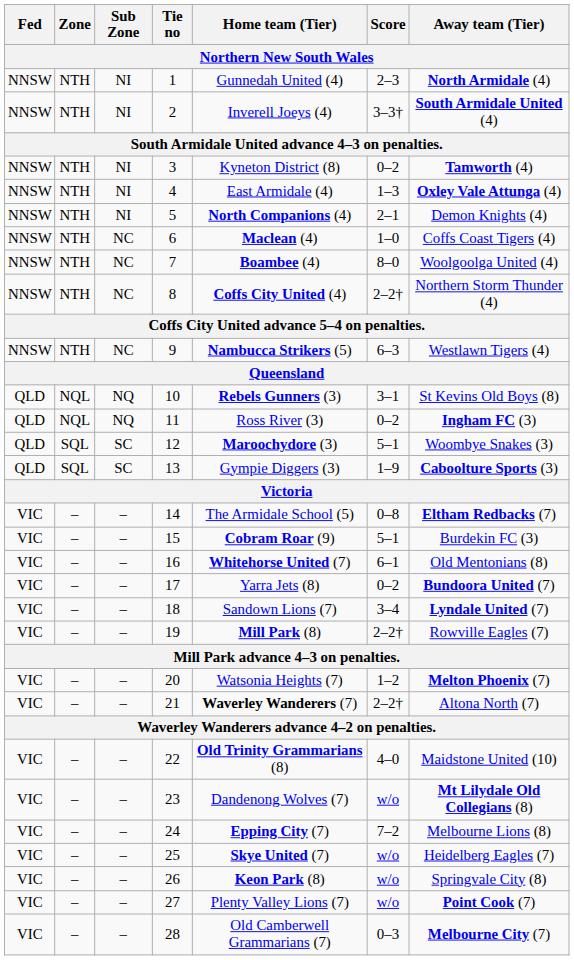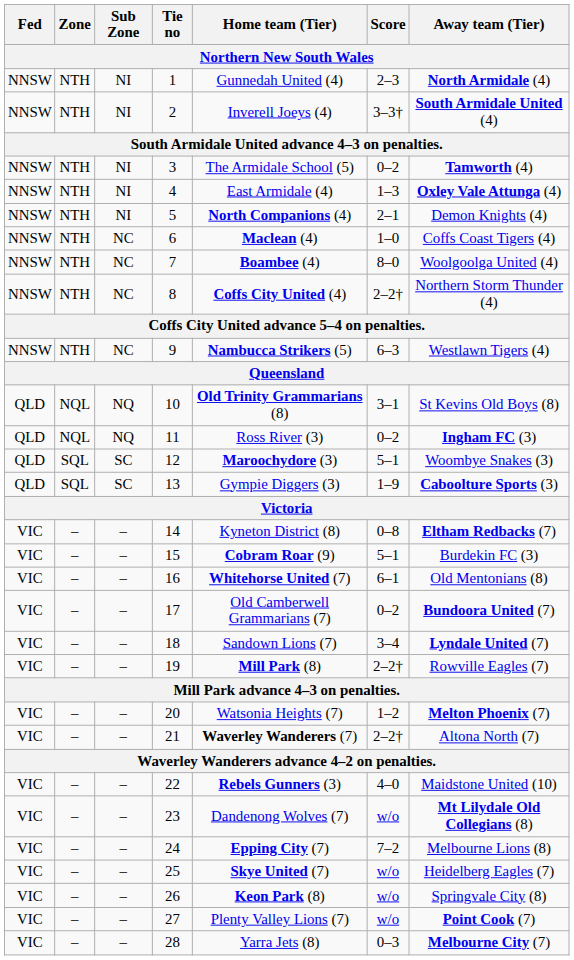3 | Home team (Tier): Kyneton District (8) -> The Armidale School (5)
10 | Home team (Tier): Rebels Gunners (3) -> Old Trinity Grammarians (8)
14 | Home team (Tier): The Armidale School (5) -> Kyneton District (8)
17 | Home team (Tier): Yarra Jets (8) -> Old Camberwell Grammarians (7)
22 | Home team (Tier): Old Trinity Grammarians (8) -> Rebels Gunners (3)
28 | Home team (Tier): Old Camberwell Grammarians (7) -> Yarra Jets (8)
